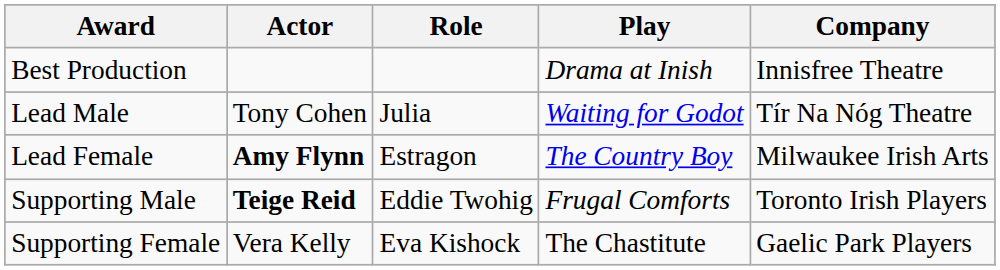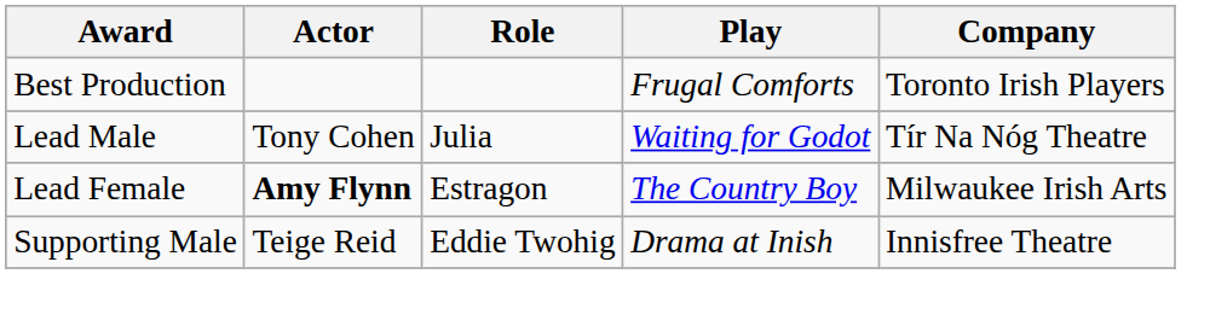Best Production | Play: Drama at Inish -> Frugal Comforts
Best Production | Company: Innisfree Theatre -> Toronto Irish Players
Supporting Male | Actor: bold -> normal
Supporting Male | Play: Frugal Comforts -> Drama at Inish
Supporting Male | Company: Toronto Irish Players -> Innisfree Theatre
- row: Supporting Female | Vera Kelly | Eva Kishock | The Chastitute | Gaelic Park Players
